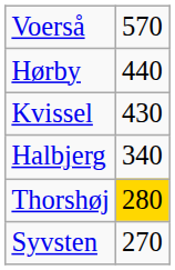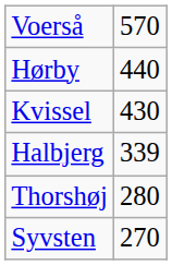Halbjerg | column 2: 340 -> 339
Thorshøj | column 2: gold background -> no background
